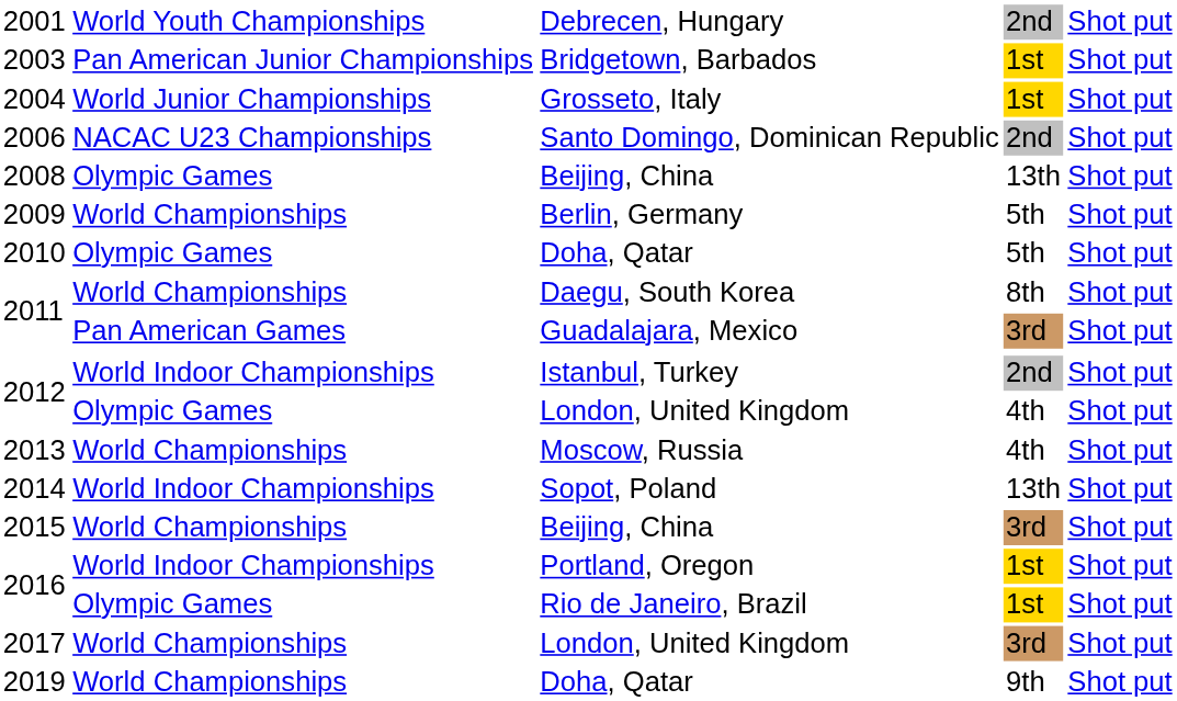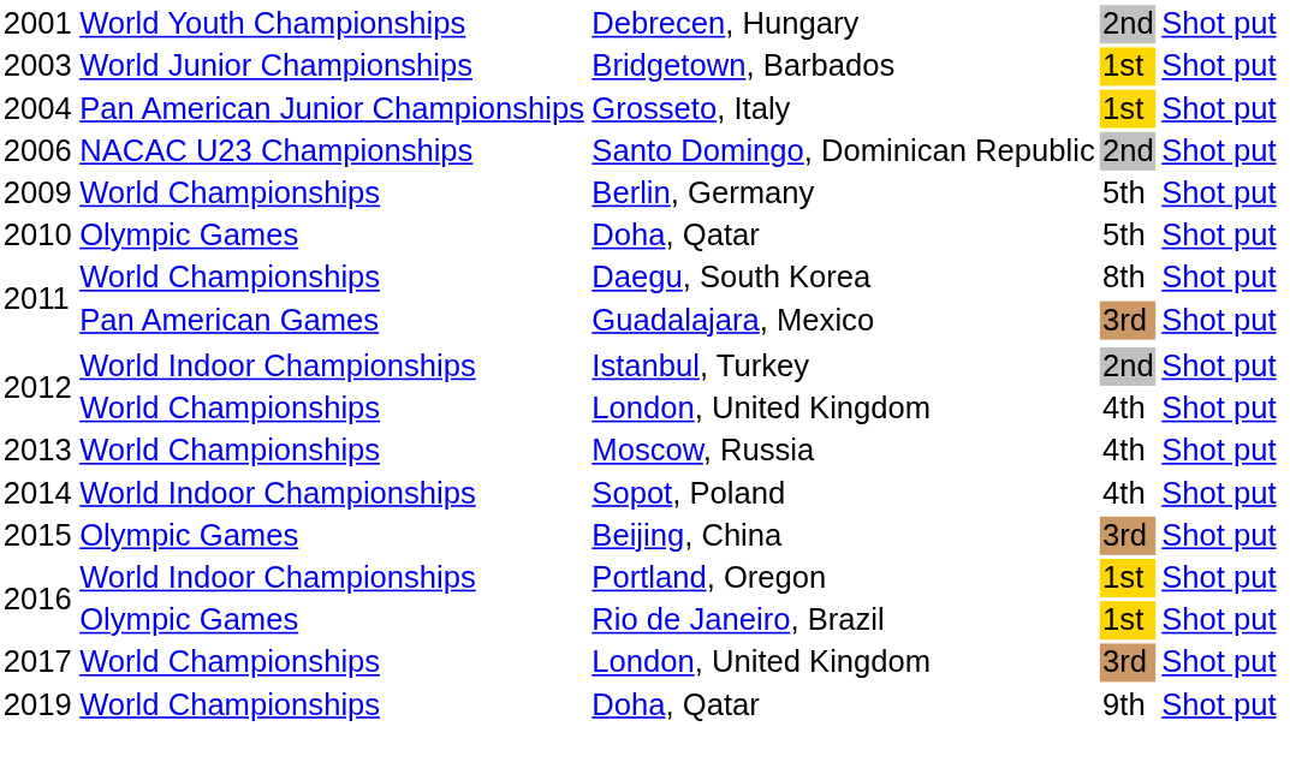2003 | column 2: Pan American Junior Championships -> World Junior Championships
2004 | column 2: World Junior Championships -> Pan American Junior Championships
- row: 2008 | Olympic Games | Beijing, China | 13th | Shot put
2012 / London, United Kingdom | column 2: Olympic Games -> World Championships
2014 | column 4: 13th -> 4th
2015 | column 2: World Championships -> Olympic Games
